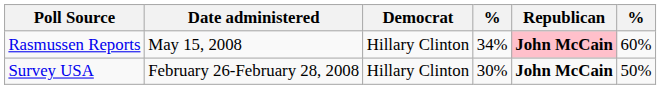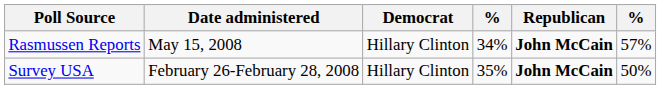Rasmussen Reports | Republican: pink background -> no background
Rasmussen Reports | column 6: 60% -> 57%
Survey USA | column 4: 30% -> 35%
